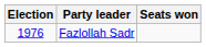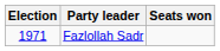Fazlollah Sadr | Election: 1976 -> 1971
